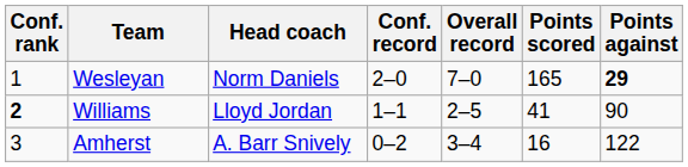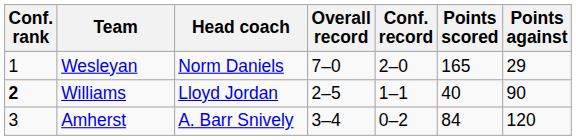columns swapped: Conf. record <-> Overall record
Wesleyan | Points against: bold -> normal
Williams | Points scored: 41 -> 40
Amherst | Points scored: 16 -> 84
Amherst | Points against: 122 -> 120
